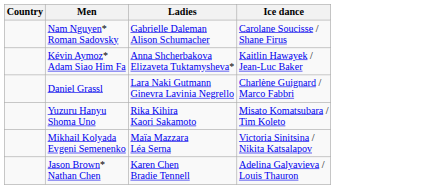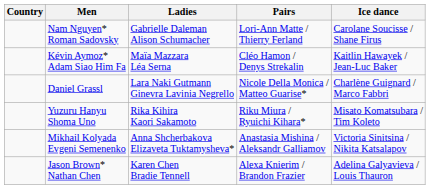+ column: Pairs | Lori-Ann Matte / Thierry Ferland | Cléo Hamon / Denys Strekalin | Nicole Della Monica / Matteo Guarise* | Riku Miura / Ryuichi Kihara* | Anastasia Mishina / Aleksandr Galliamov | Alexa Knierim / Brandon Frazier
Kévin Aymoz* Adam Siao Him Fa | Ladies: Anna Shcherbakova Elizaveta Tuktamysheva* -> Maïa Mazzara Léa Serna
Mikhail Kolyada Evgeni Semenenko | Ladies: Maïa Mazzara Léa Serna -> Anna Shcherbakova Elizaveta Tuktamysheva*
